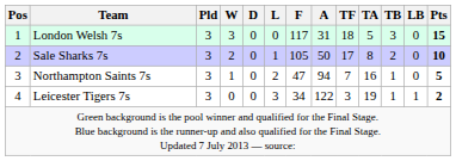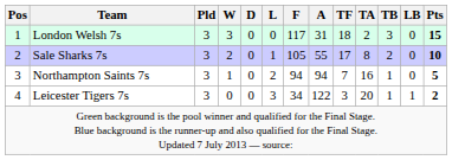London Welsh 7s | TA: 5 -> 2
Sale Sharks 7s | A: 50 -> 55
Northampton Saints 7s | F: 47 -> 94
Leicester Tigers 7s | TA: 19 -> 20
